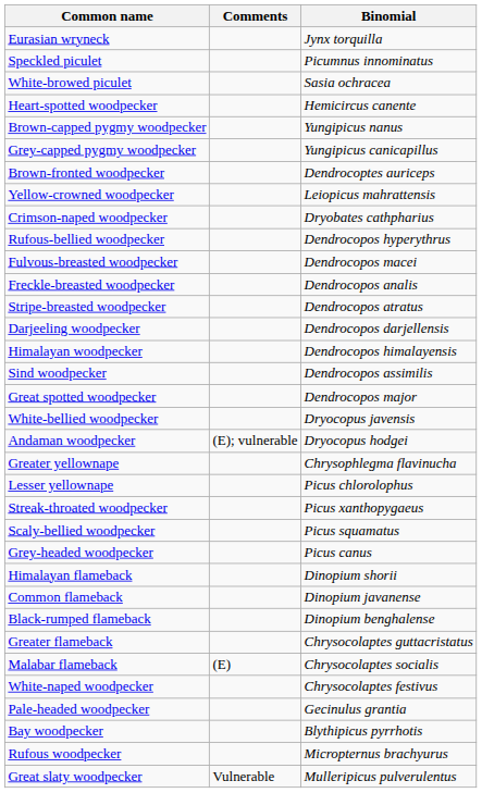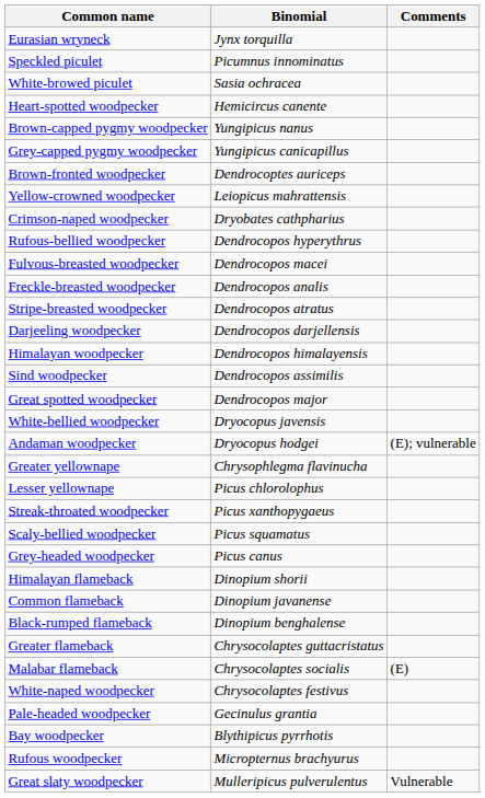columns swapped: Binomial <-> Comments
